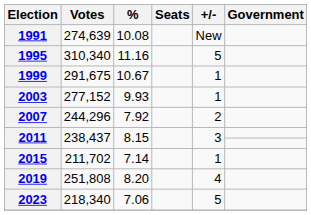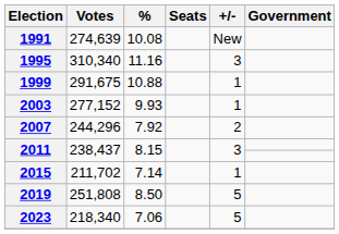1995 | +/-: 5 -> 3
1999 | %: 10.67 -> 10.88
2019 | %: 8.20 -> 8.50
2019 | +/-: 4 -> 5
